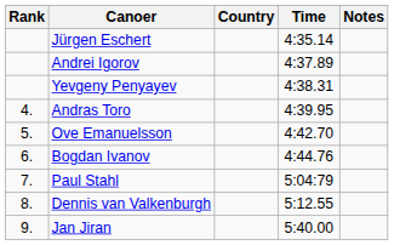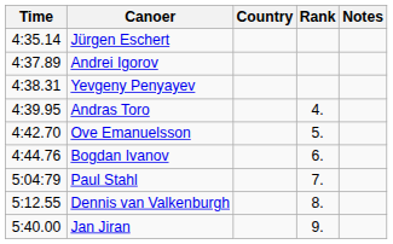columns swapped: Rank <-> Time
